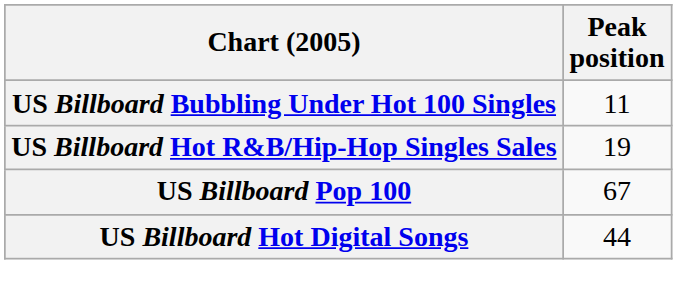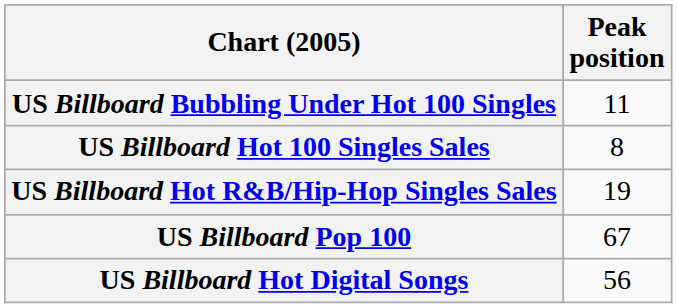+ row: US Billboard Hot 100 Singles Sales | 8
US Billboard Hot Digital Songs | Peak position: 44 -> 56
